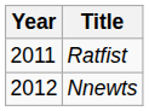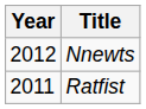rows swapped: Ratfist <-> Nnewts
